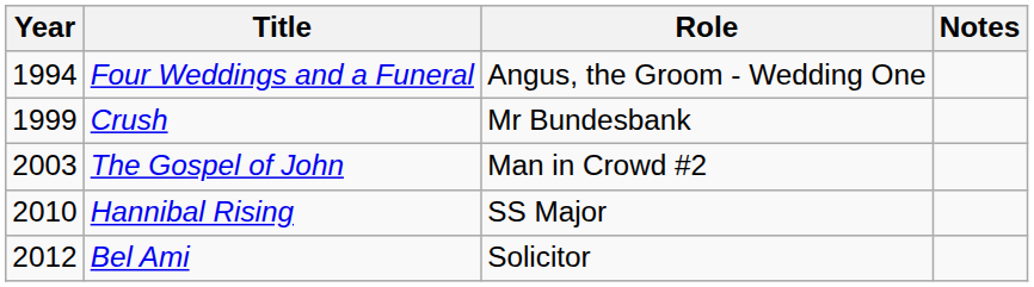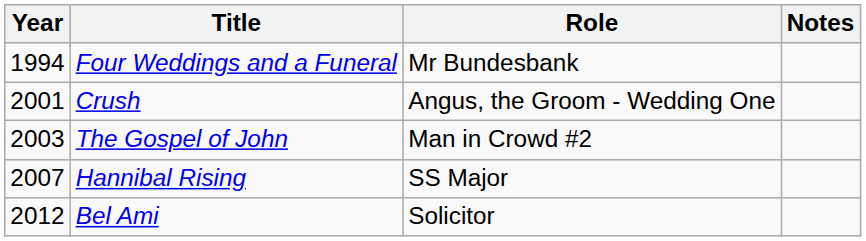Four Weddings and a Funeral | Role: Angus, the Groom - Wedding One -> Mr Bundesbank
Crush | Year: 1999 -> 2001
Crush | Role: Mr Bundesbank -> Angus, the Groom - Wedding One
Hannibal Rising | Year: 2010 -> 2007
